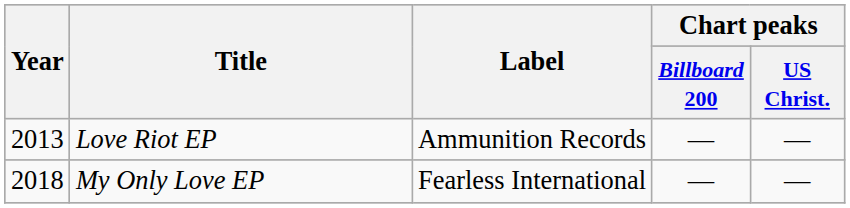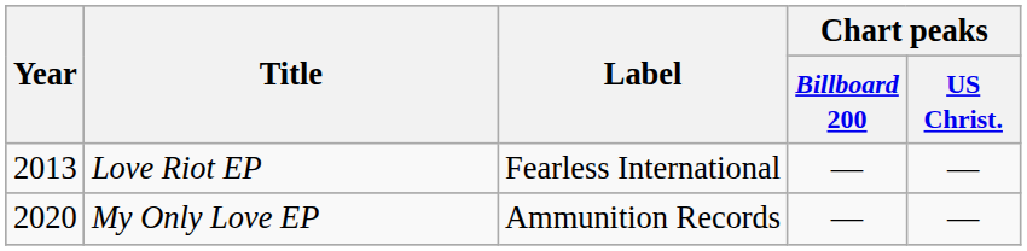Love Riot EP | Label: Ammunition Records -> Fearless International
My Only Love EP | Year: 2018 -> 2020
My Only Love EP | Label: Fearless International -> Ammunition Records
